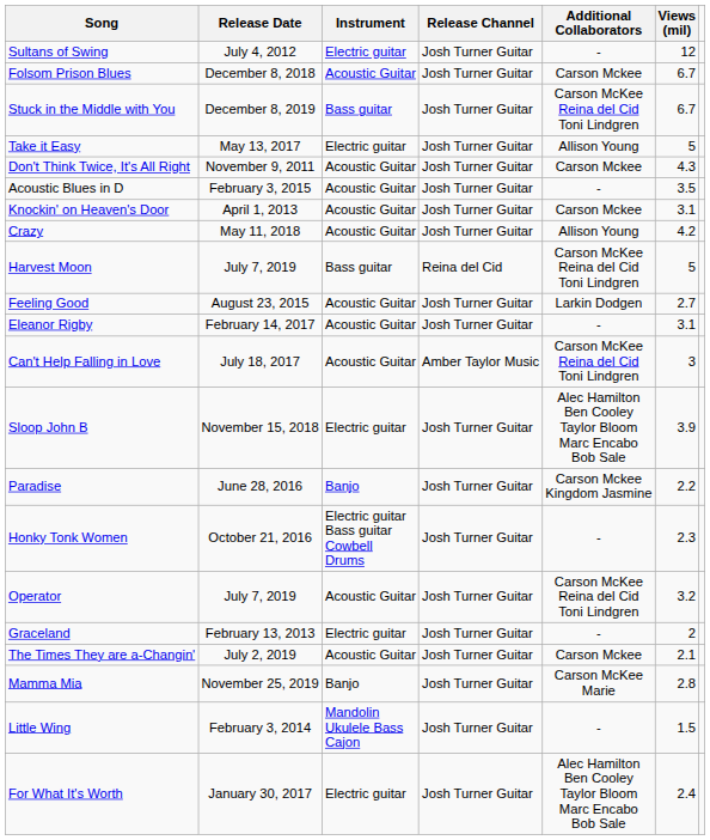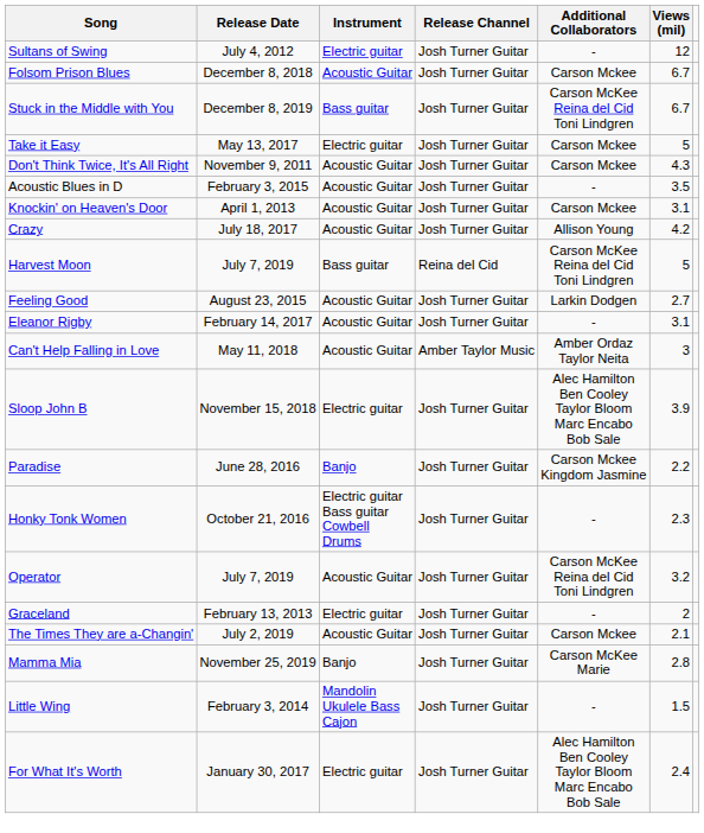Take it Easy | Additional Collaborators: Allison Young -> Carson Mckee
Crazy | Release Date: May 11, 2018 -> July 18, 2017
Can't Help Falling in Love | Release Date: July 18, 2017 -> May 11, 2018
Can't Help Falling in Love | Additional Collaborators: Carson McKee Reina del Cid Toni Lindgren -> Amber Ordaz Taylor Neita
